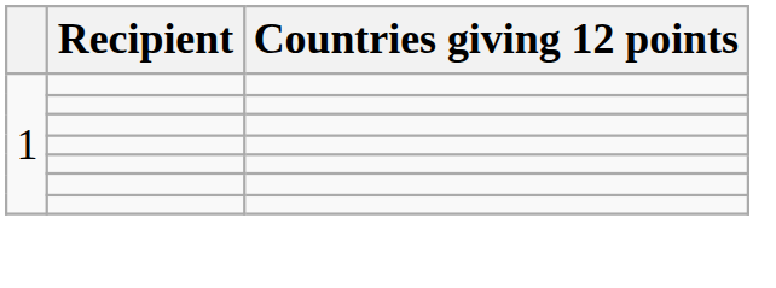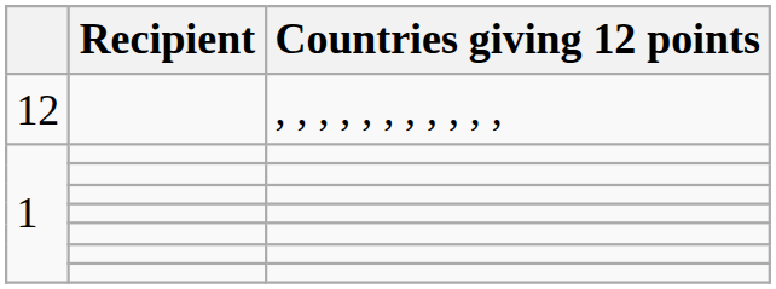+ row: 12 | , , , , , , , , , , ,
